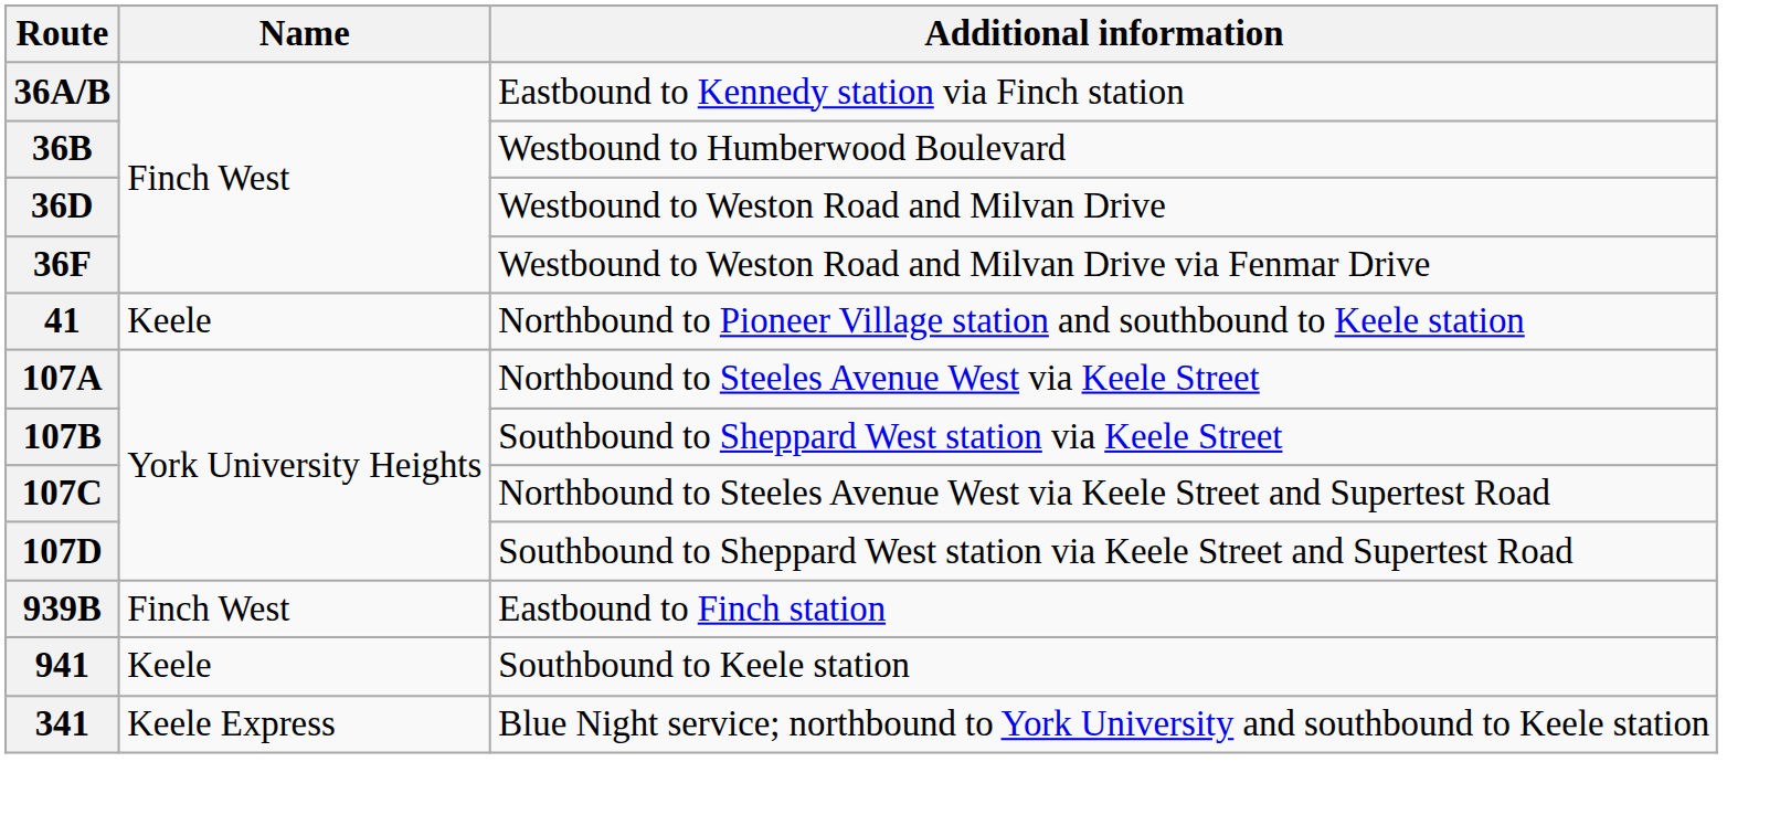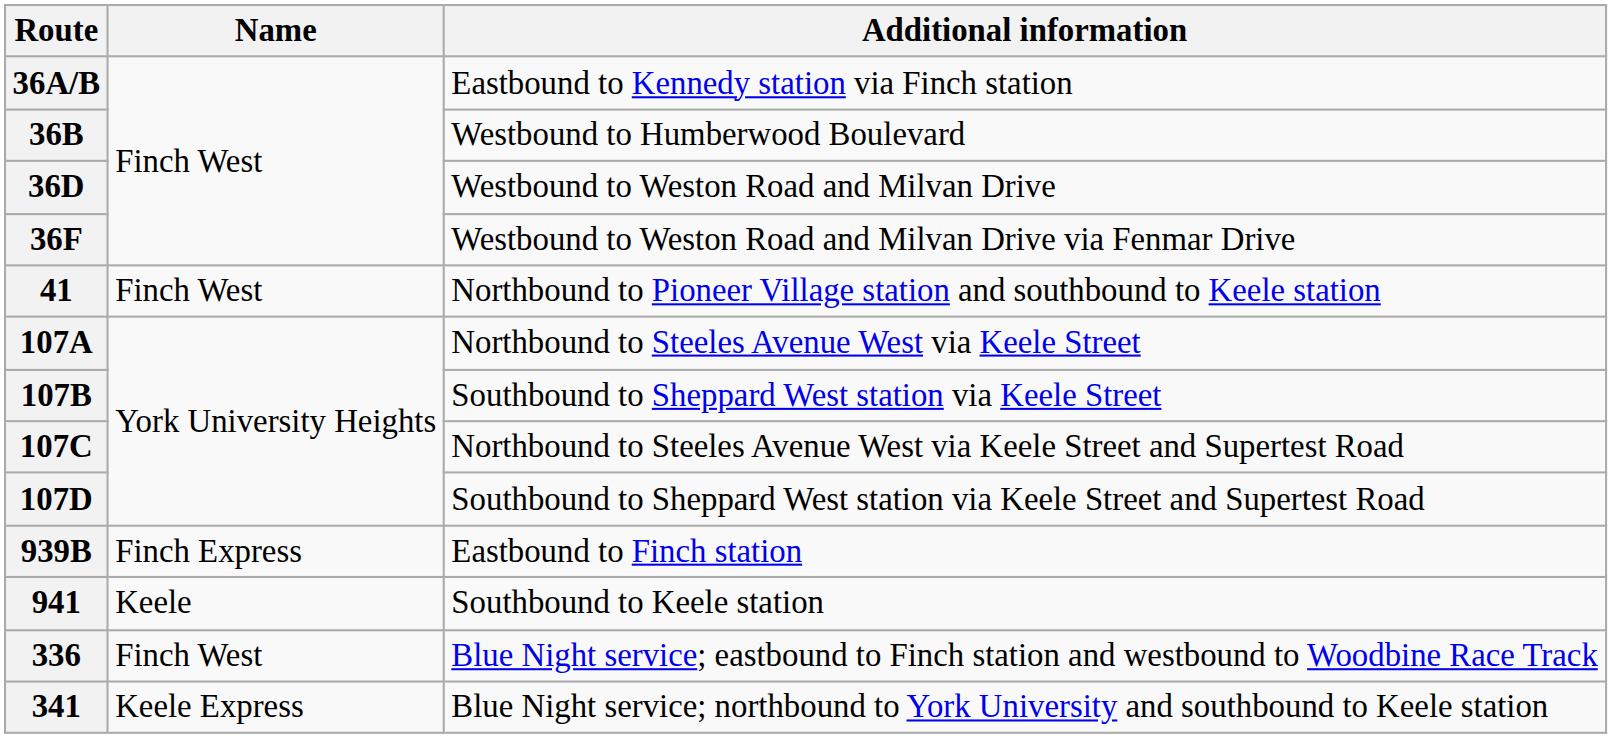41 | Name: Keele -> Finch West
939B | Name: Finch West -> Finch Express
+ row: 336 | Finch West | Blue Night service; eastbound to Finch station and westbound to Woodbine Race Track
